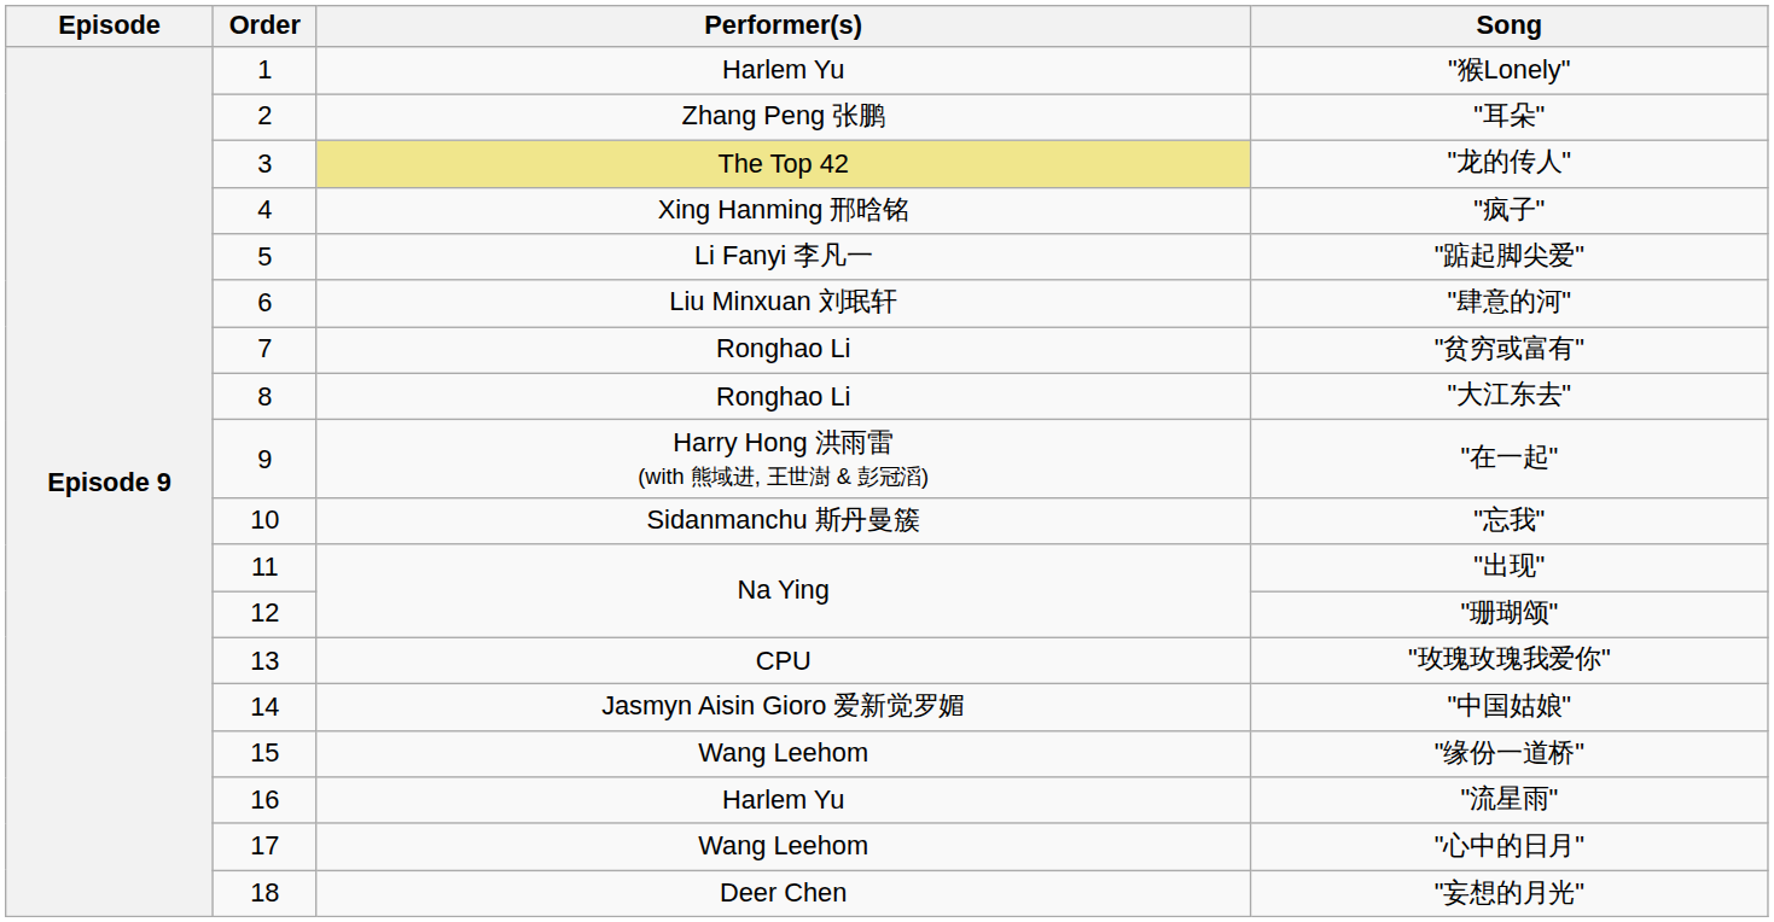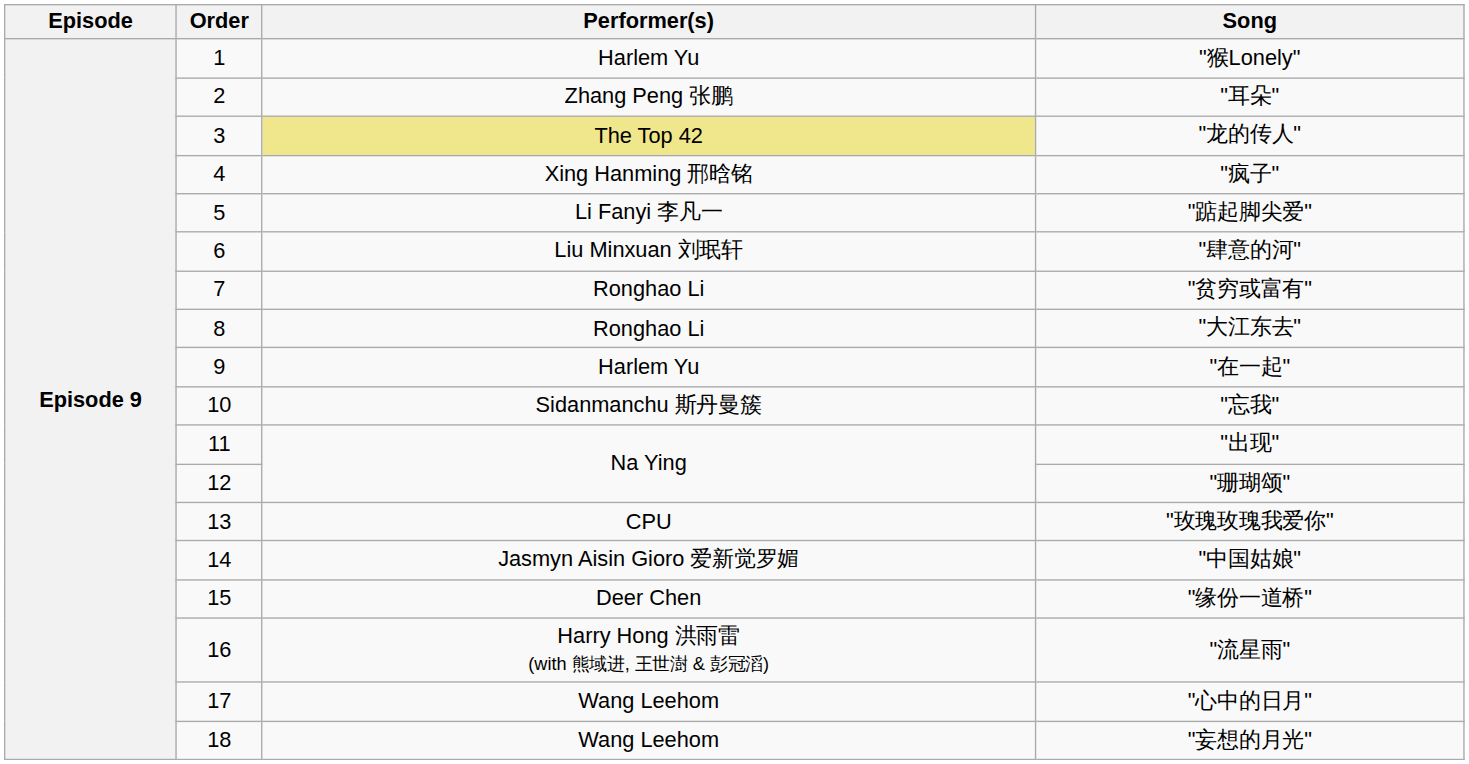"在一起" | Performer(s): Harry Hong 洪雨雷 (with 熊域进, 王世澍 & 彭冠滔) -> Harlem Yu
"缘份一道桥" | Performer(s): Wang Leehom -> Deer Chen
"流星雨" | Performer(s): Harlem Yu -> Harry Hong 洪雨雷 (with 熊域进, 王世澍 & 彭冠滔)
"妄想的月光" | Performer(s): Deer Chen -> Wang Leehom
